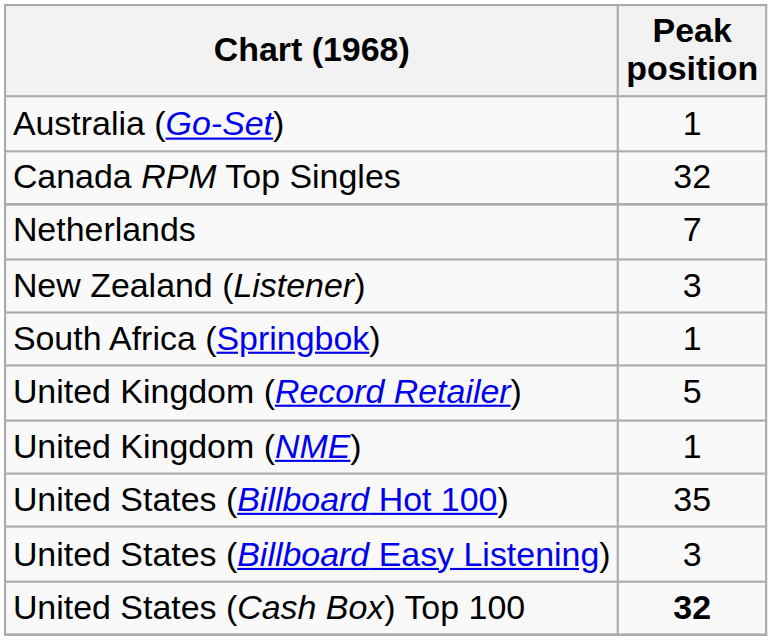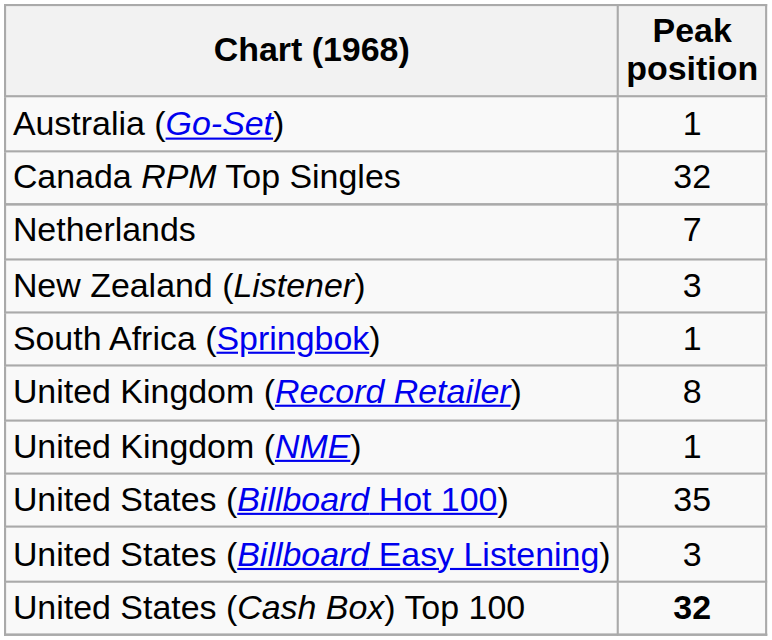United Kingdom (Record Retailer) | Peak position: 5 -> 8
